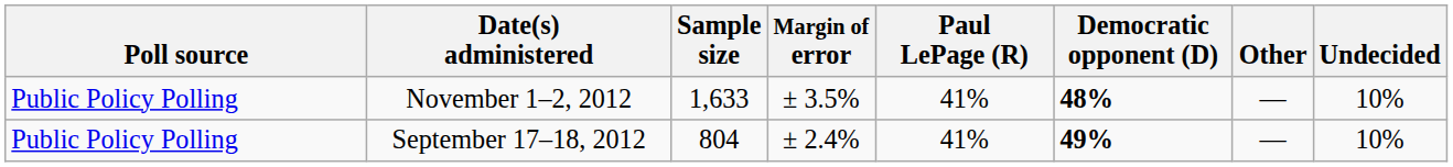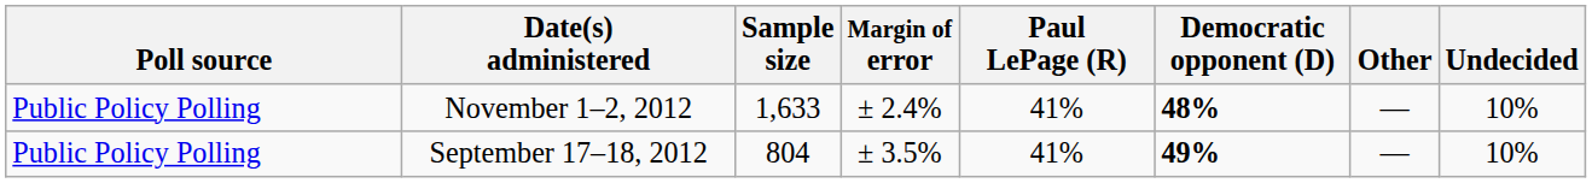November 1–2, 2012 | Margin of error: ± 3.5% -> ± 2.4%
September 17–18, 2012 | Margin of error: ± 2.4% -> ± 3.5%
